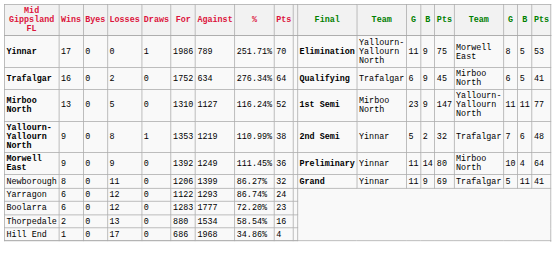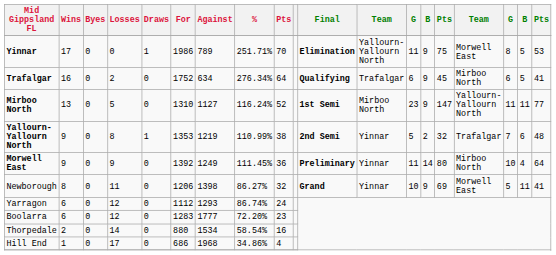Newborough | Against: 1399 -> 1398
Newborough | column 13: 11 -> 10
Newborough | column 16: Trafalgar -> Morwell East
Yarragon | For: 1122 -> 1112
Thorpedale | Losses: 13 -> 14
